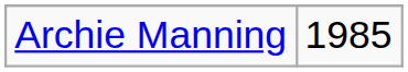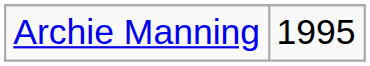Archie Manning | column 2: 1985 -> 1995
